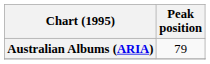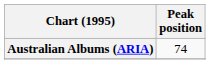Australian Albums (ARIA) | Peak position: 79 -> 74
